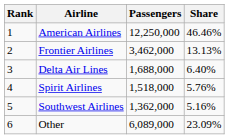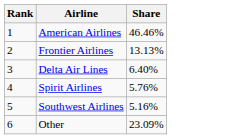- column: Passengers | 12,250,000 | 3,462,000 | 1,688,000 | 1,518,000 | 1,362,000 | 6,089,000
